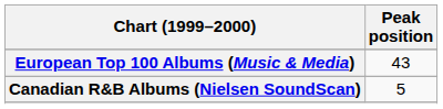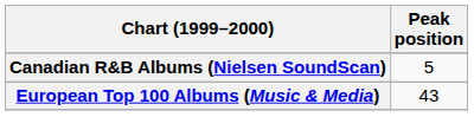rows swapped: Canadian R&B Albums (Nielsen SoundScan) <-> European Top 100 Albums (Music & Media)
